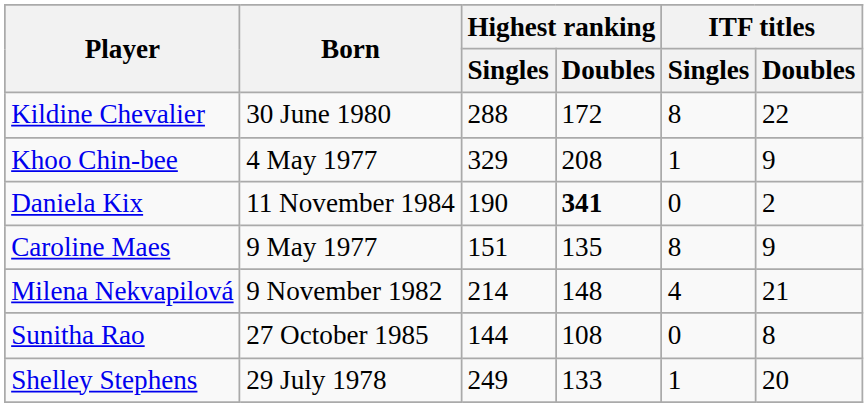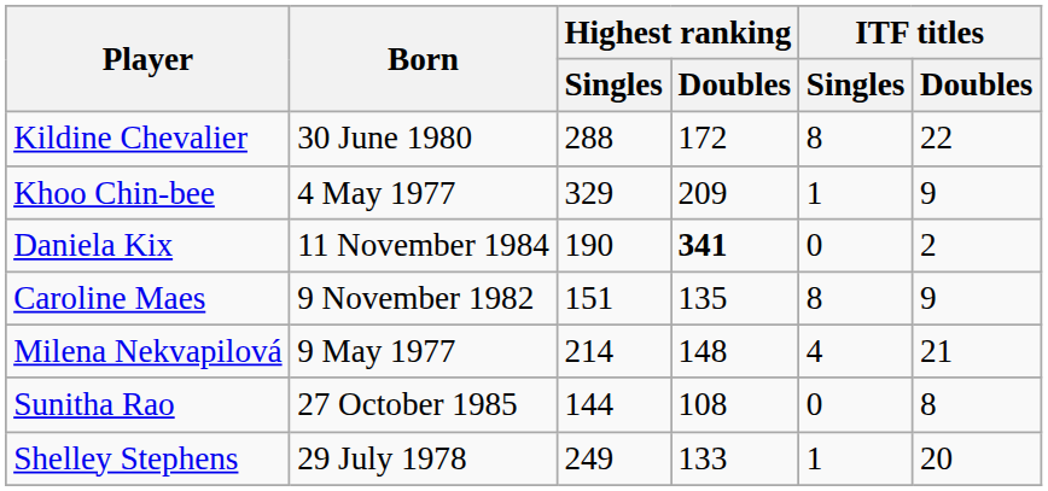Khoo Chin-bee | Highest ranking / Doubles: 208 -> 209
Caroline Maes | Born: 9 May 1977 -> 9 November 1982
Milena Nekvapilová | Born: 9 November 1982 -> 9 May 1977
